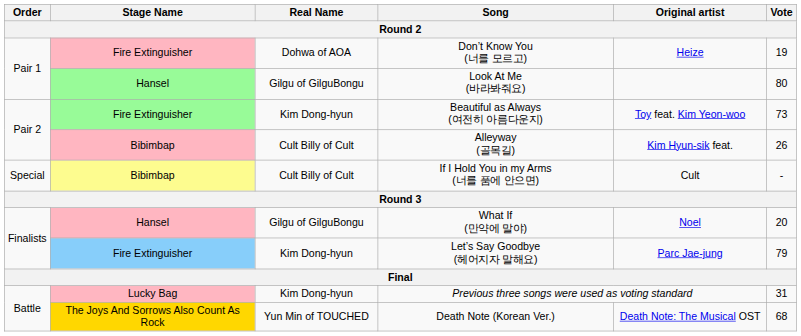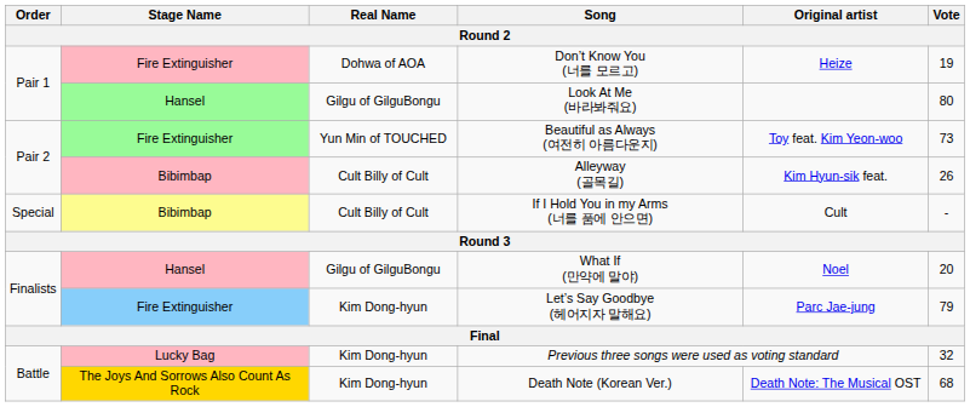Beautiful as Always (여전히 아름다운지) | Real Name: Kim Dong-hyun -> Yun Min of TOUCHED
Previous three songs were used as voting standard | Vote: 31 -> 32
Death Note (Korean Ver.) | Real Name: Yun Min of TOUCHED -> Kim Dong-hyun
